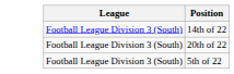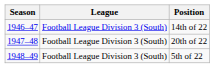+ column: Season | 1946–47 | 1947–48 | 1948–49
